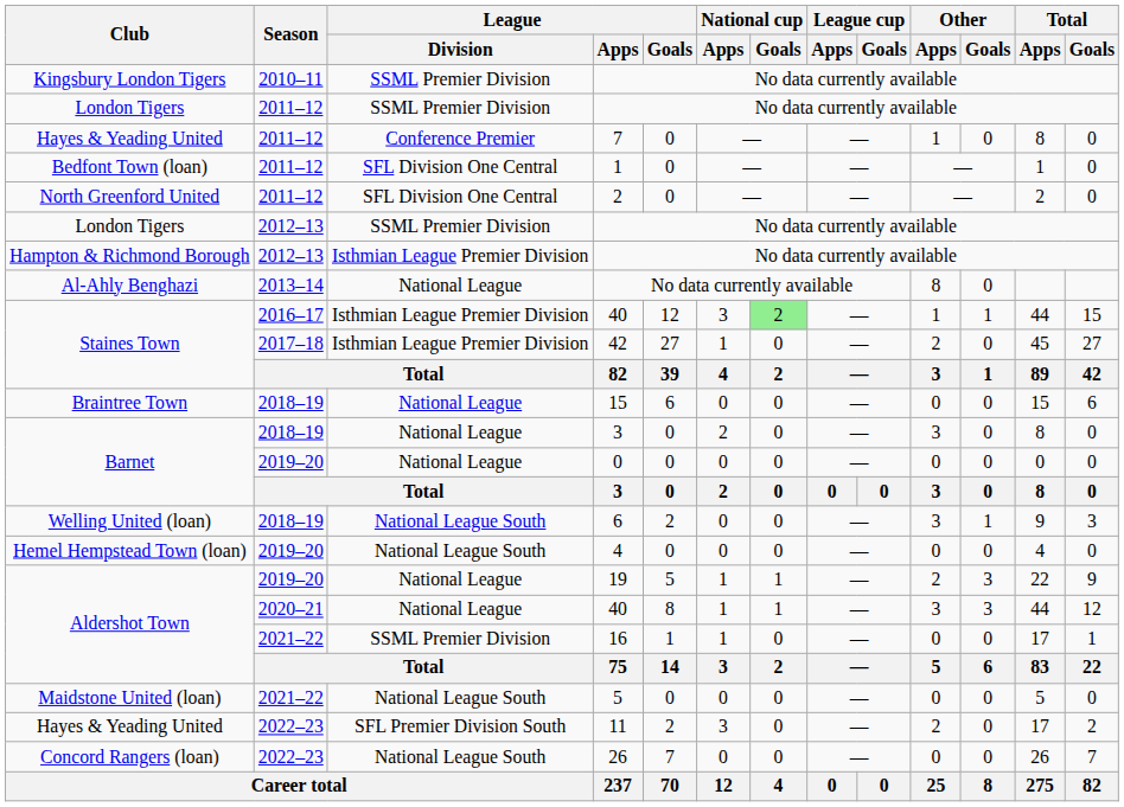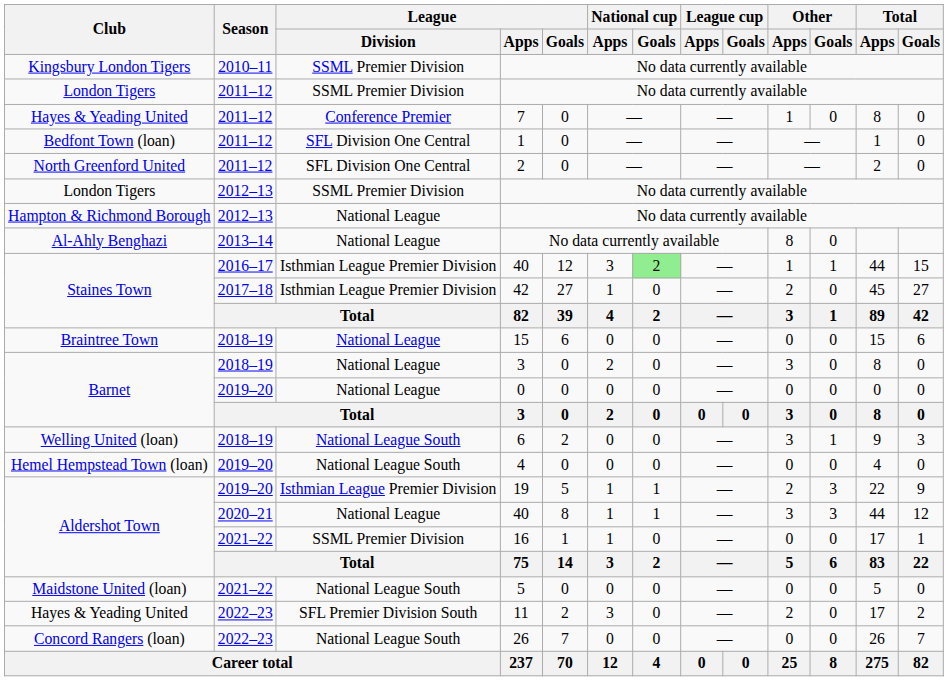Hampton & Richmond Borough / No data currently available | League / Division: Isthmian League Premier Division -> National League
19 | League / Division: National League -> Isthmian League Premier Division
